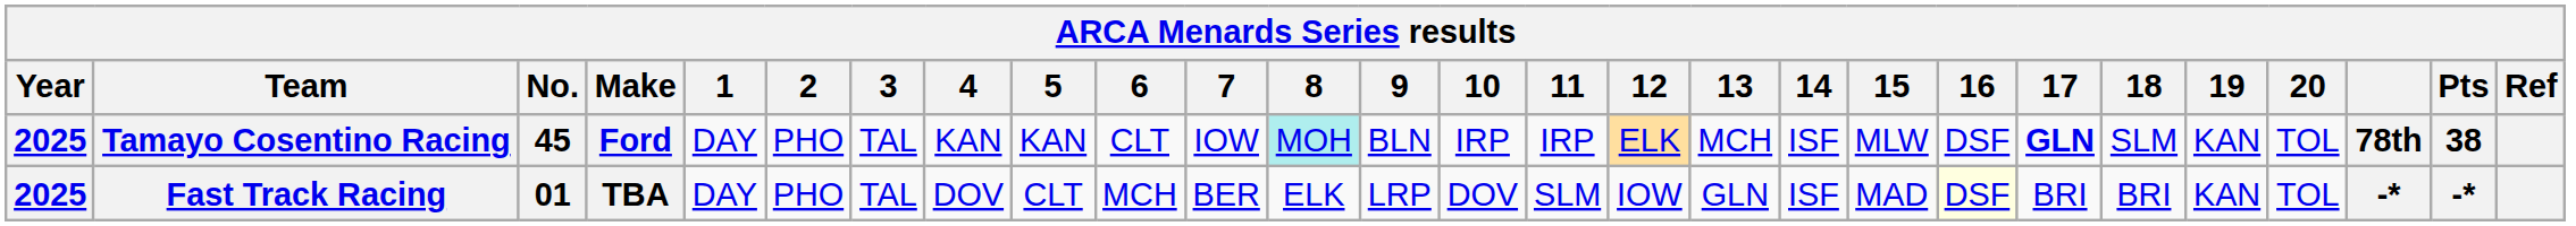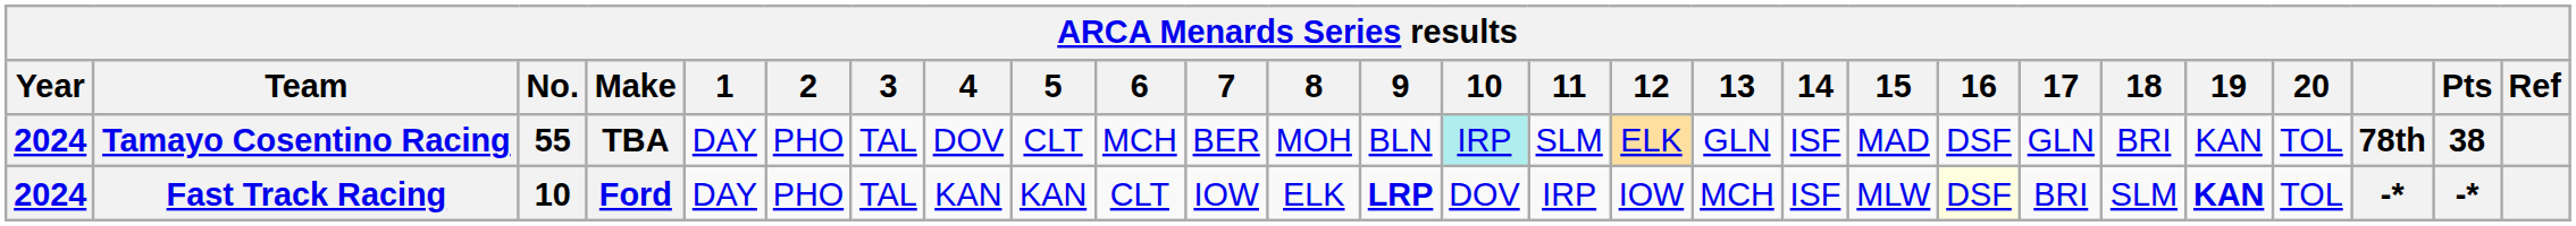Tamayo Cosentino Racing | Year: 2025 -> 2024
Tamayo Cosentino Racing | No.: 45 -> 55
Tamayo Cosentino Racing | Make: Ford -> TBA
Tamayo Cosentino Racing | 4: KAN -> DOV
Tamayo Cosentino Racing | 5: KAN -> CLT
Tamayo Cosentino Racing | 6: CLT -> MCH
Tamayo Cosentino Racing | 7: IOW -> BER
Tamayo Cosentino Racing | 8: paleturquoise background -> no background
Tamayo Cosentino Racing | 10: no background -> paleturquoise background
Tamayo Cosentino Racing | 11: IRP -> SLM
Tamayo Cosentino Racing | 13: MCH -> GLN
Tamayo Cosentino Racing | 15: MLW -> MAD
Tamayo Cosentino Racing | 17: bold -> normal
Tamayo Cosentino Racing | 18: SLM -> BRI
Fast Track Racing | Year: 2025 -> 2024
Fast Track Racing | No.: 01 -> 10
Fast Track Racing | Make: TBA -> Ford
Fast Track Racing | 4: DOV -> KAN
Fast Track Racing | 5: CLT -> KAN
Fast Track Racing | 6: MCH -> CLT
Fast Track Racing | 7: BER -> IOW
Fast Track Racing | 9: normal -> bold
Fast Track Racing | 11: SLM -> IRP
Fast Track Racing | 13: GLN -> MCH
Fast Track Racing | 15: MAD -> MLW
Fast Track Racing | 18: BRI -> SLM
Fast Track Racing | 19: normal -> bold
